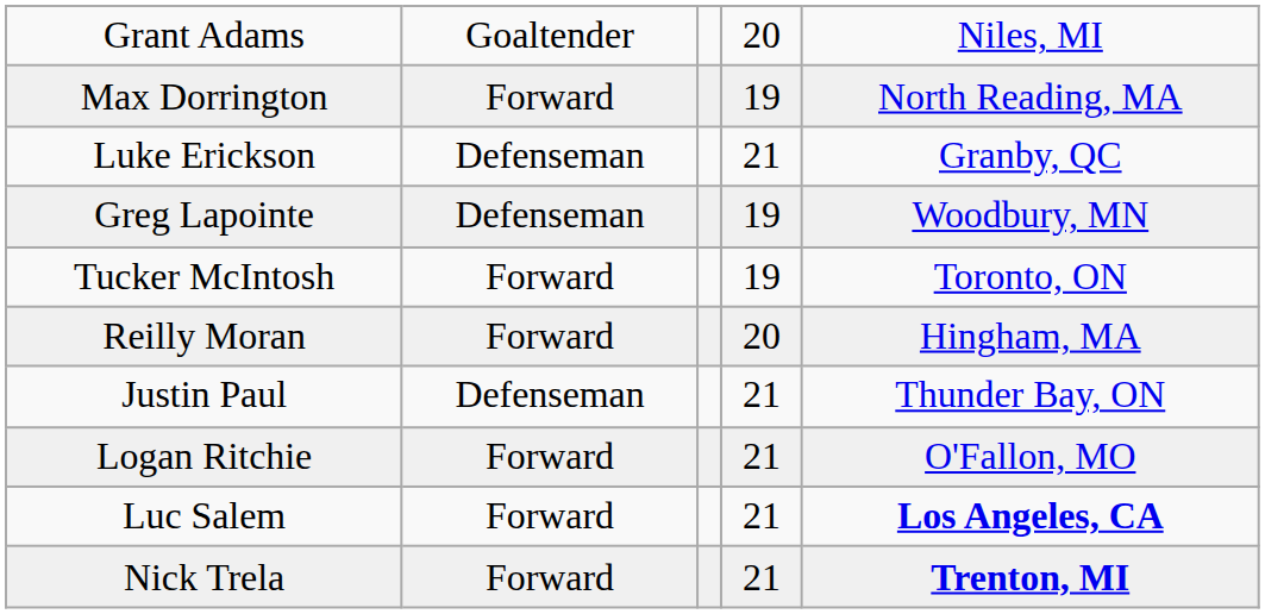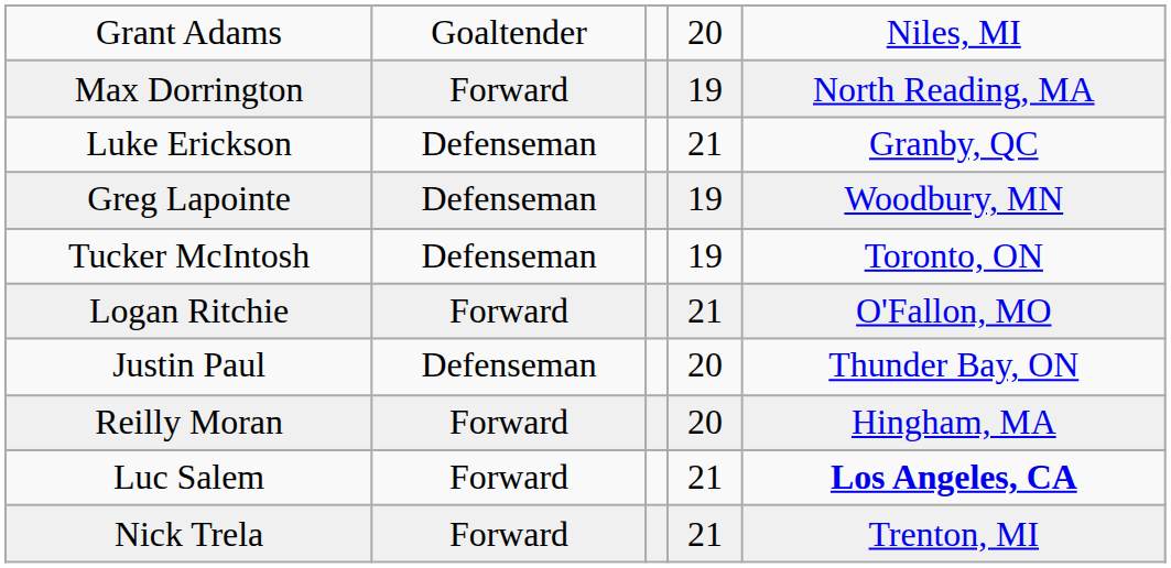Tucker McIntosh | column 2: Forward -> Defenseman
rows swapped: Reilly Moran <-> Logan Ritchie
Justin Paul | column 4: 21 -> 20
Nick Trela | column 5: bold -> normal
